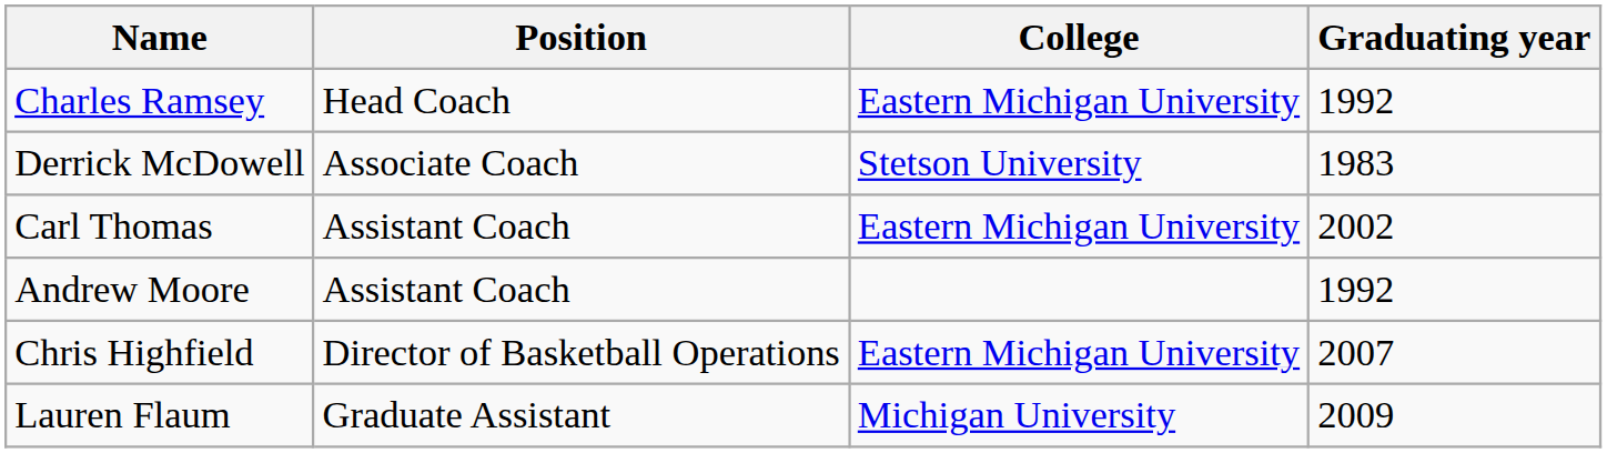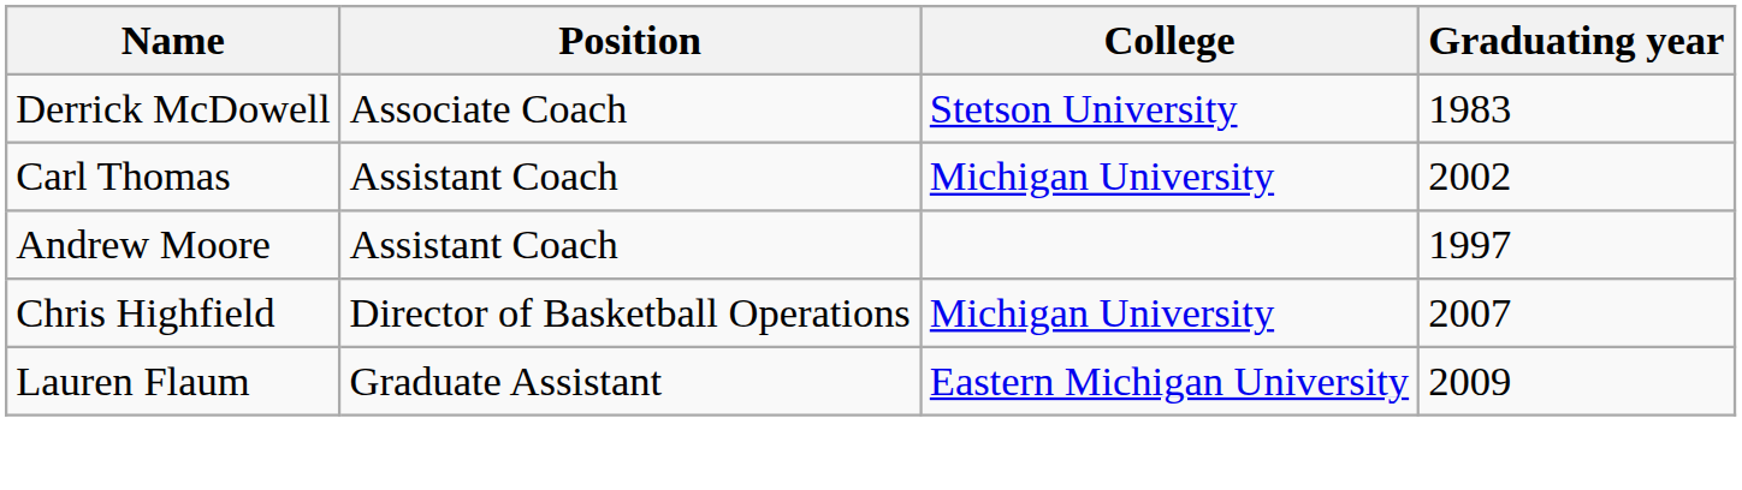- row: Charles Ramsey | Head Coach | Eastern Michigan University | 1992
Carl Thomas | College: Eastern Michigan University -> Michigan University
Andrew Moore | Graduating year: 1992 -> 1997
Chris Highfield | College: Eastern Michigan University -> Michigan University
Lauren Flaum | College: Michigan University -> Eastern Michigan University
